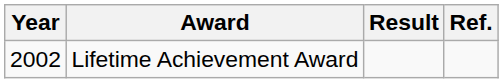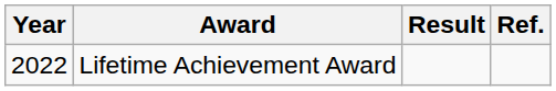Lifetime Achievement Award | Year: 2002 -> 2022
